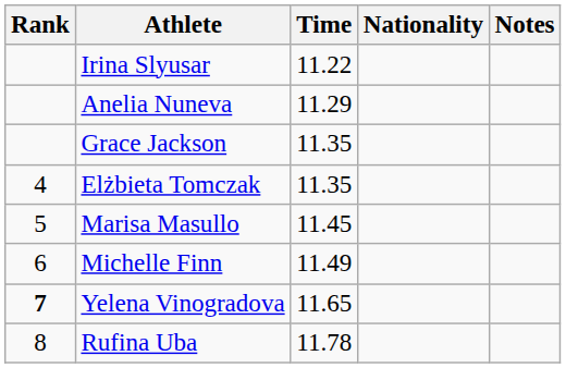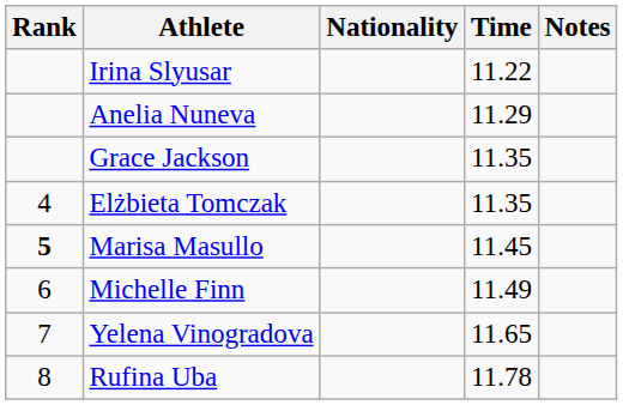columns swapped: Nationality <-> Time
Marisa Masullo | Rank: normal -> bold
Yelena Vinogradova | Rank: bold -> normal
